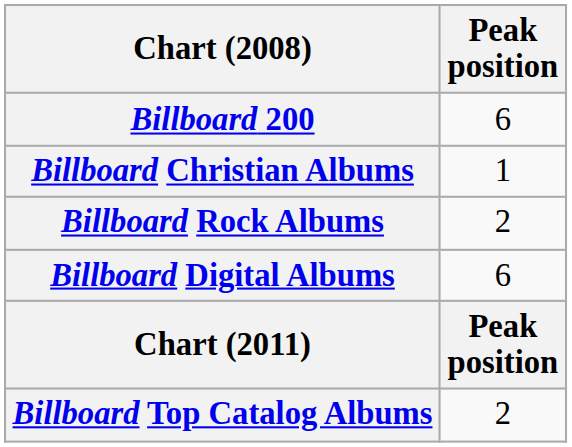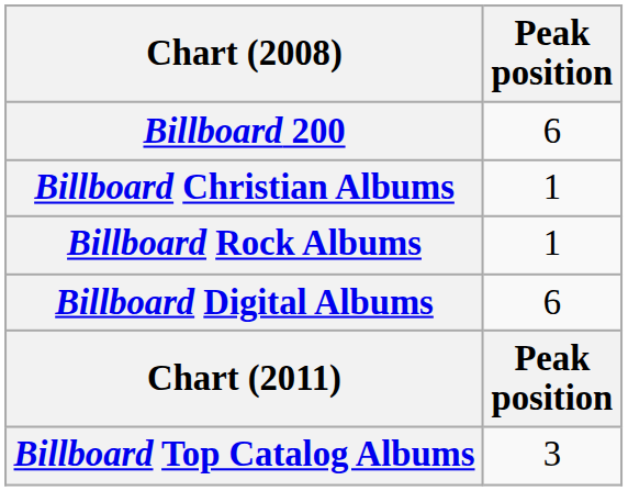Billboard Rock Albums | Peak position: 2 -> 1
Billboard Top Catalog Albums | Peak position: 2 -> 3
